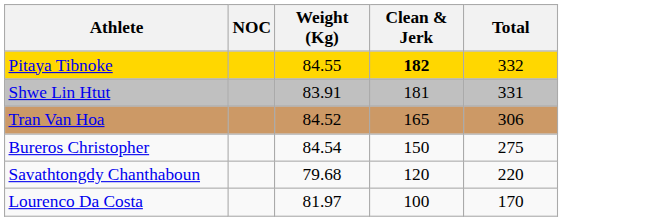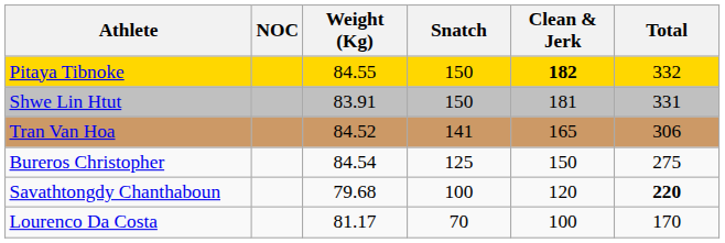+ column: Snatch | 150 | 150 | 141 | 125 | 100 | 70
Savathtongdy Chanthaboun | Total: normal -> bold
Lourenco Da Costa | Weight (Kg): 81.97 -> 81.17
